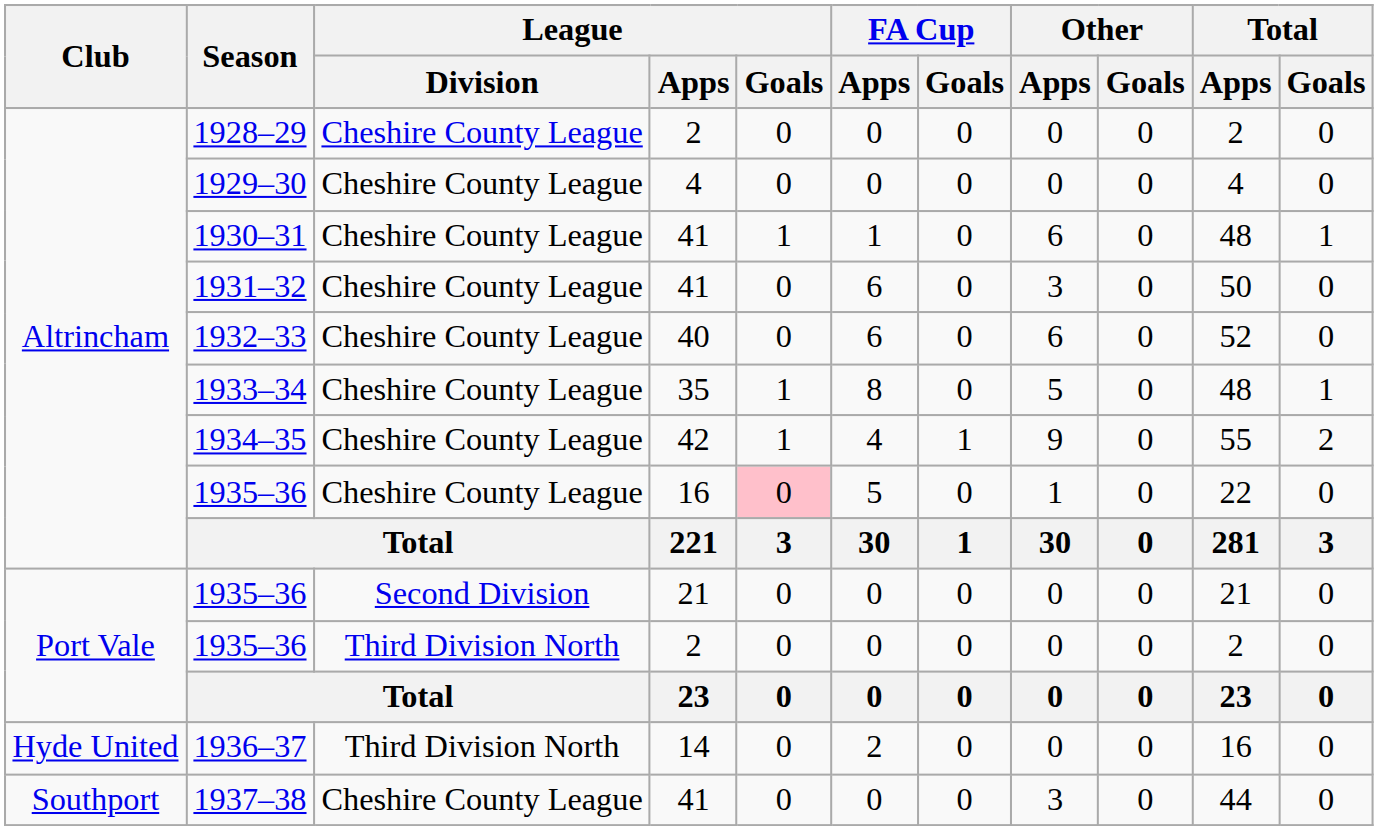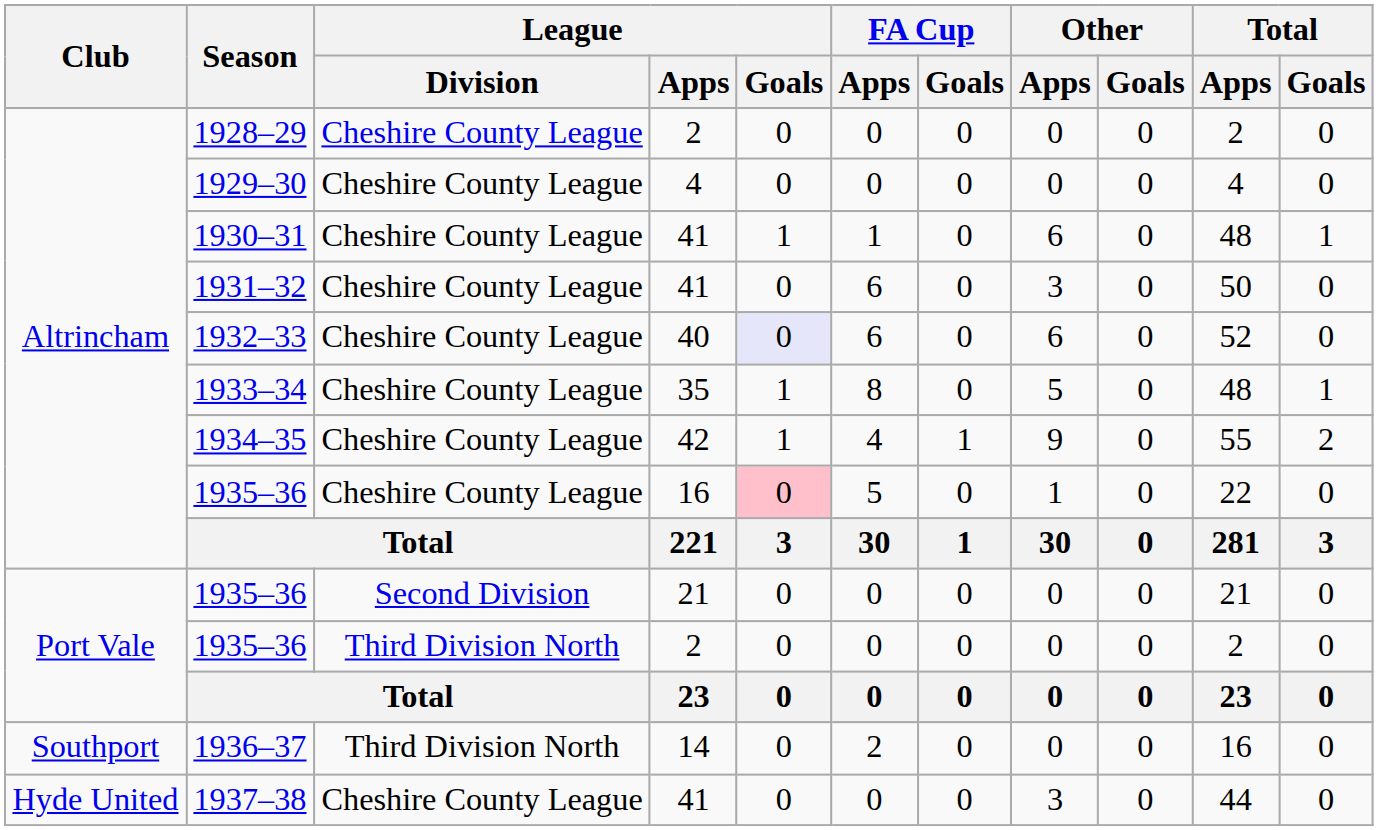1932–33 | League / Goals: no background -> lavender background
1936–37 | Club: Hyde United -> Southport
1937–38 | Club: Southport -> Hyde United
